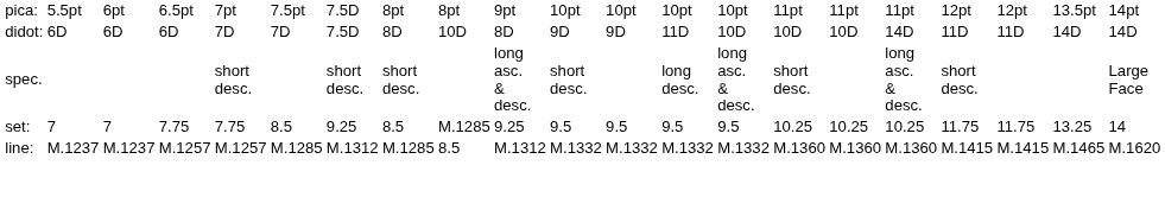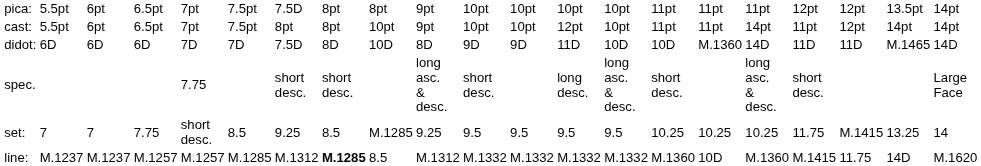+ row: cast: | 5.5pt | 6pt | 6.5pt | 7pt | 7.5pt | 8pt | 8pt | 10pt | 9pt | 10pt | 10pt | 12pt | 10pt | 11pt | 11pt | 14pt | 11pt | 12pt | 14pt | 14pt
didot: | column 16: 10D -> M.1360
didot: | column 20: 14D -> M.1465
spec. | column 5: short desc. -> 7.75
set: | column 5: 7.75 -> short desc.
set: | column 19: 11.75 -> M.1415
line: | column 8: normal -> bold
line: | column 16: M.1360 -> 10D
line: | column 19: M.1415 -> 11.75
line: | column 20: M.1465 -> 14D
